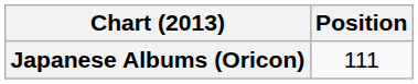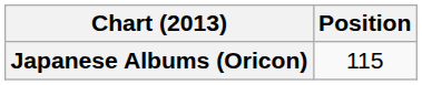Japanese Albums (Oricon) | Position: 111 -> 115
